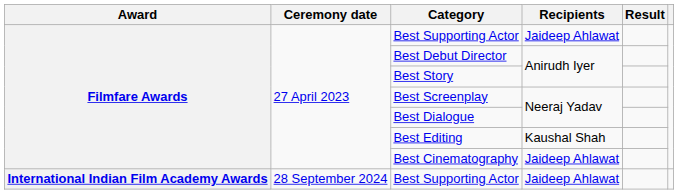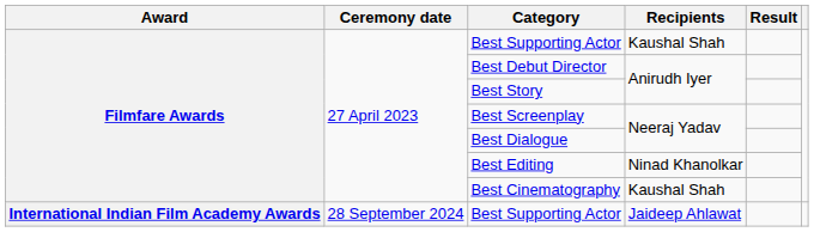Filmfare Awards / Best Supporting Actor | Recipients: Jaideep Ahlawat -> Kaushal Shah
Best Editing | Recipients: Kaushal Shah -> Ninad Khanolkar
Best Cinematography | Recipients: Jaideep Ahlawat -> Kaushal Shah
